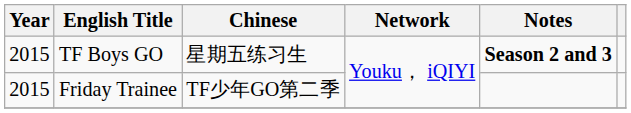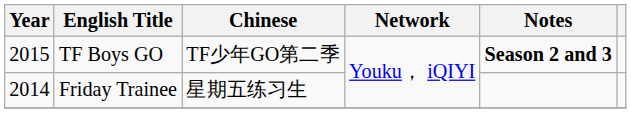TF Boys GO | Chinese: 星期五练习生 -> TF少年GO第二季
Friday Trainee | Year: 2015 -> 2014
Friday Trainee | Chinese: TF少年GO第二季 -> 星期五练习生
